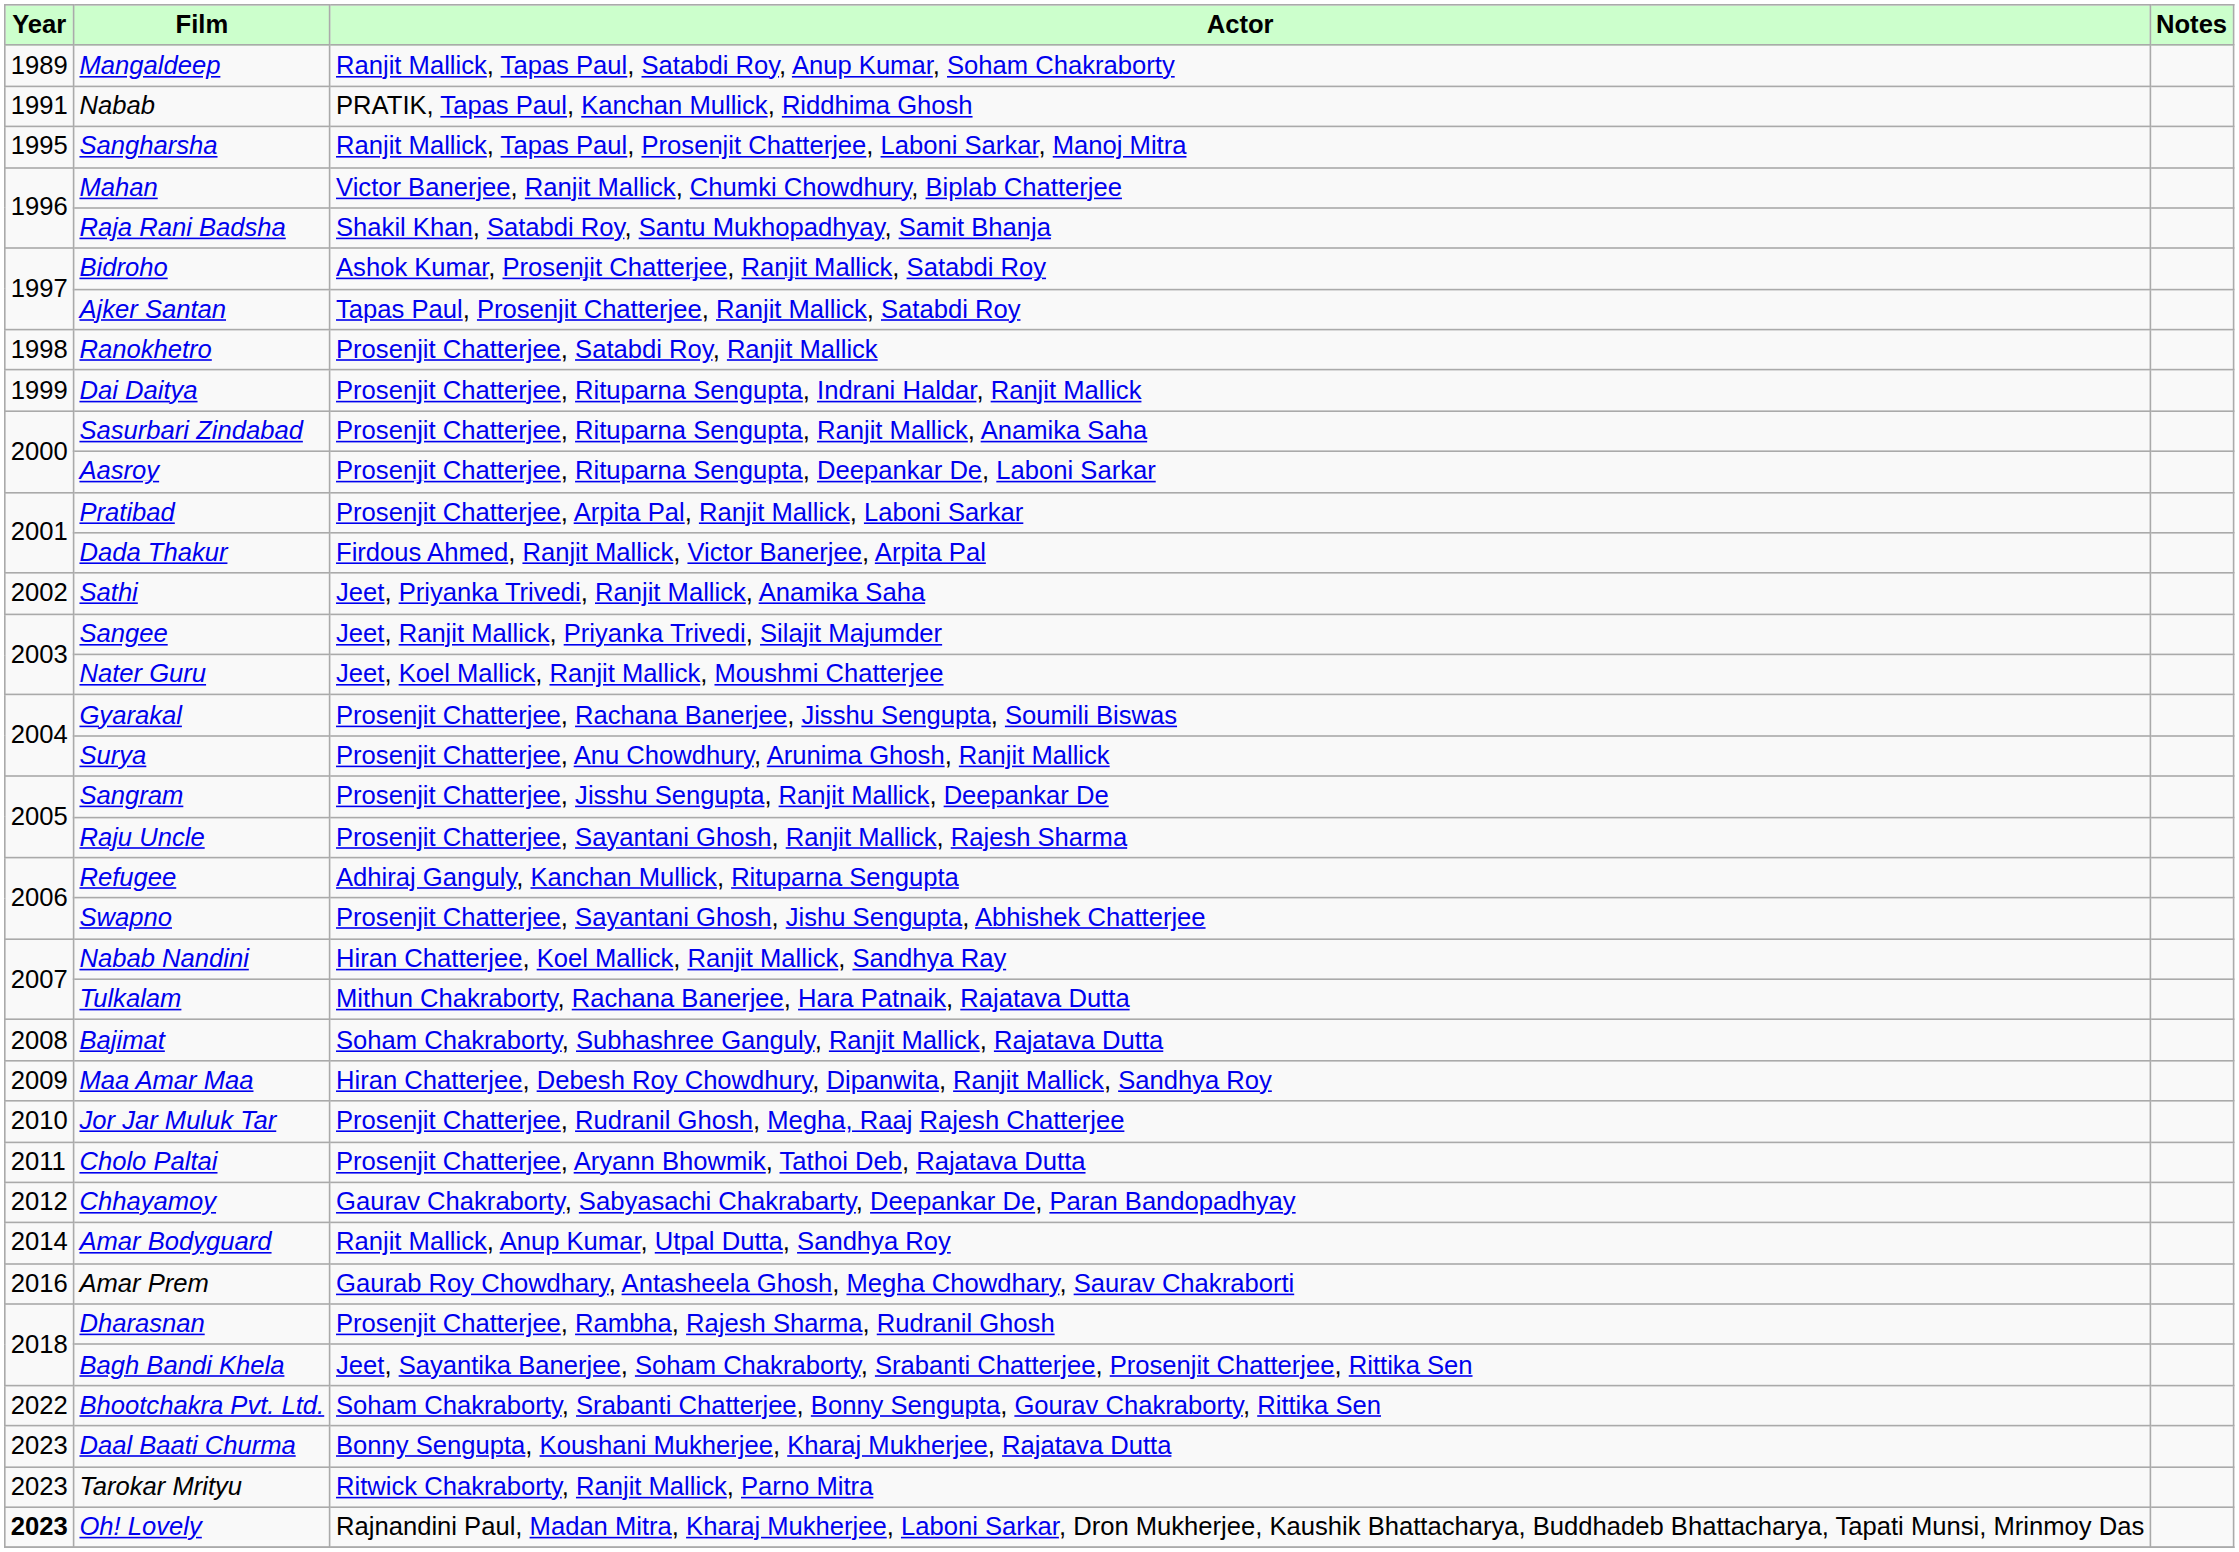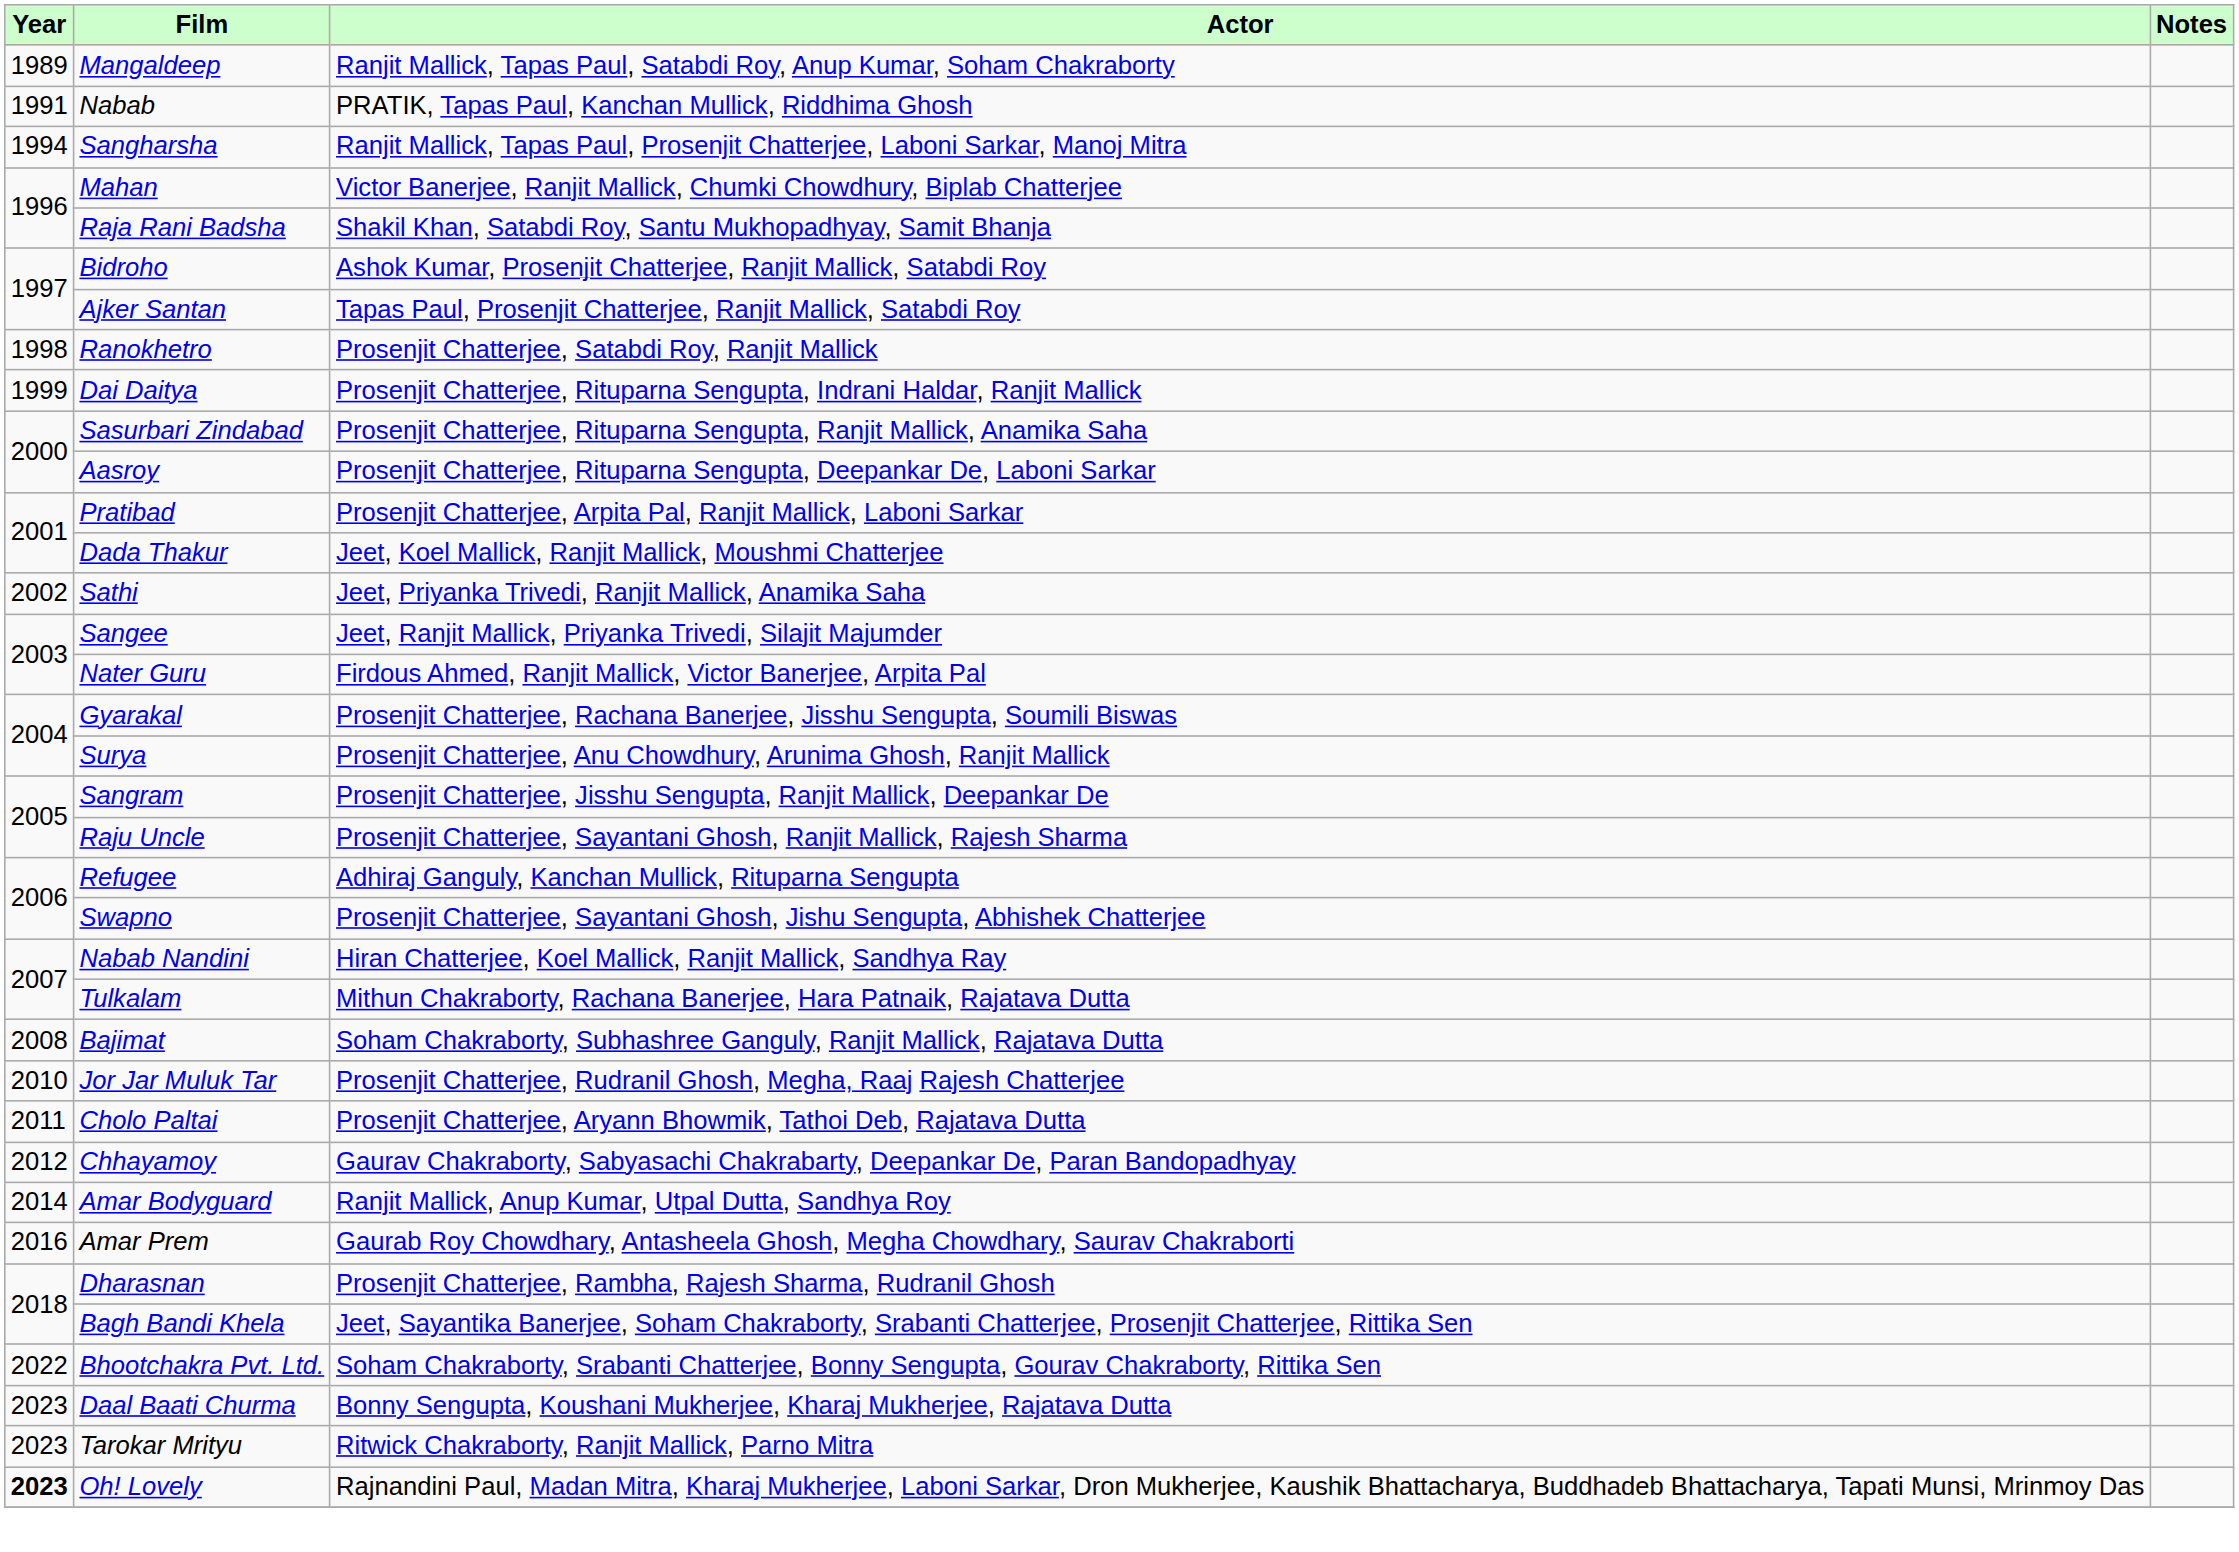Sangharsha | Year: 1995 -> 1994
Dada Thakur | Actor: Firdous Ahmed, Ranjit Mallick, Victor Banerjee, Arpita Pal -> Jeet, Koel Mallick, Ranjit Mallick, Moushmi Chatterjee
Nater Guru | Actor: Jeet, Koel Mallick, Ranjit Mallick, Moushmi Chatterjee -> Firdous Ahmed, Ranjit Mallick, Victor Banerjee, Arpita Pal
- row: 2009 | Maa Amar Maa | Hiran Chatterjee, Debesh Roy Chowdhury, Dipanwita, Ranjit Mallick, Sandhya Roy
